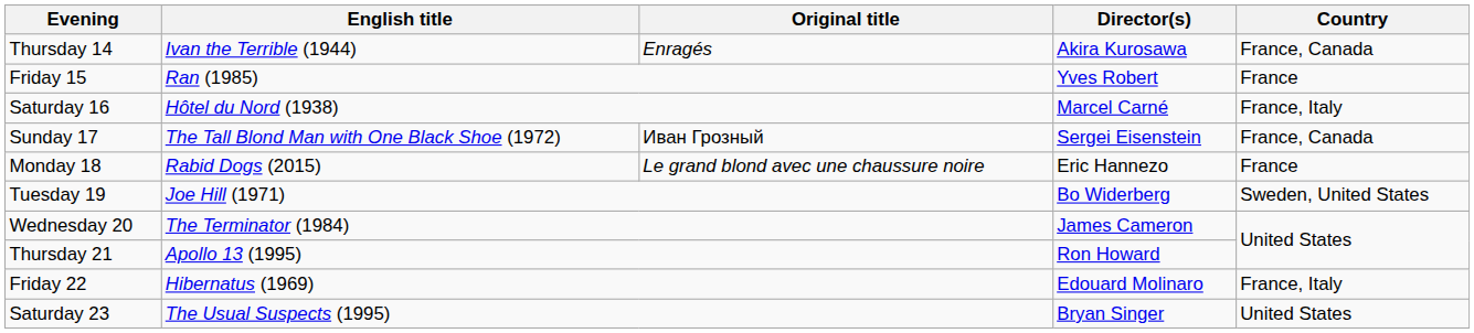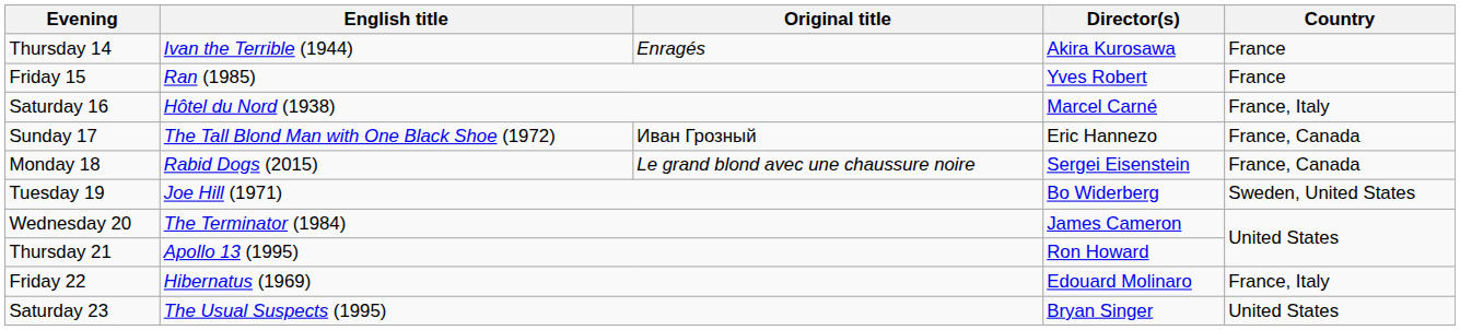Thursday 14 | Country: France, Canada -> France
Sunday 17 | Director(s): Sergei Eisenstein -> Eric Hannezo
Monday 18 | Director(s): Eric Hannezo -> Sergei Eisenstein
Monday 18 | Country: France -> France, Canada
